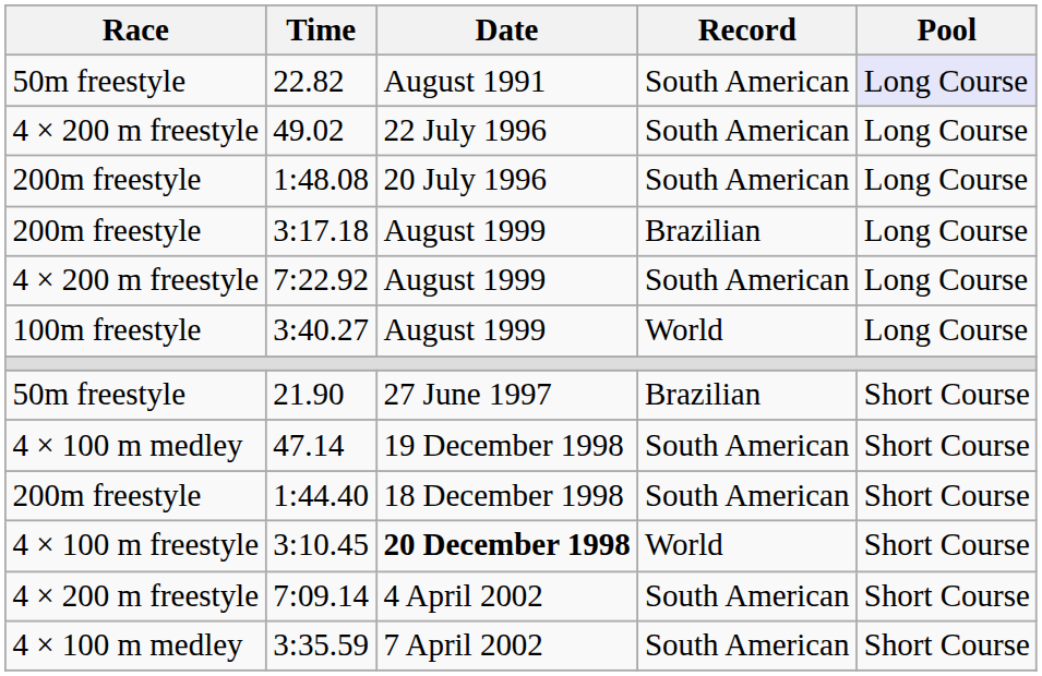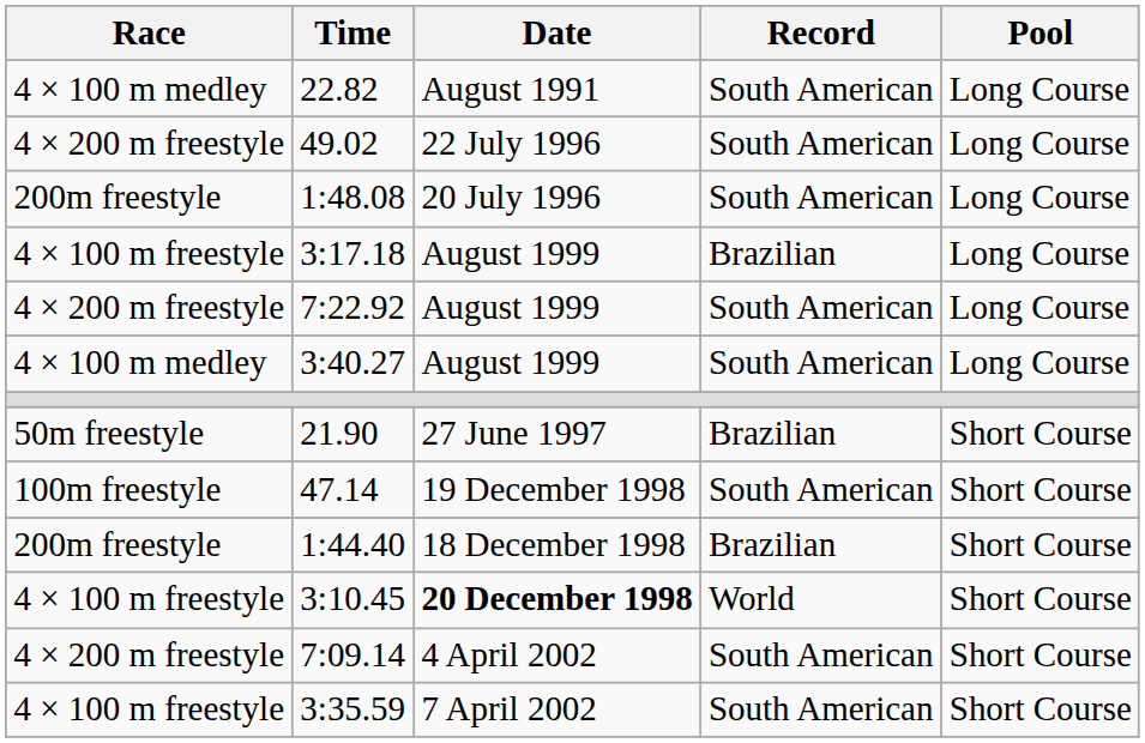22.82 | Race: 50m freestyle -> 4 × 100 m medley
22.82 | Pool: lavender background -> no background
3:17.18 | Race: 200m freestyle -> 4 × 100 m freestyle
3:40.27 | Race: 100m freestyle -> 4 × 100 m medley
3:40.27 | Record: World -> South American
47.14 | Race: 4 × 100 m medley -> 100m freestyle
1:44.40 | Record: South American -> Brazilian
3:35.59 | Race: 4 × 100 m medley -> 4 × 100 m freestyle
